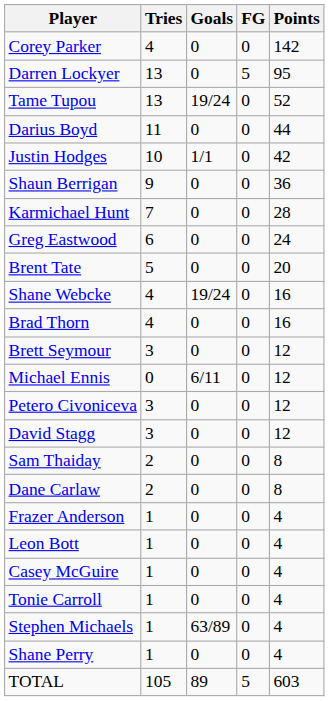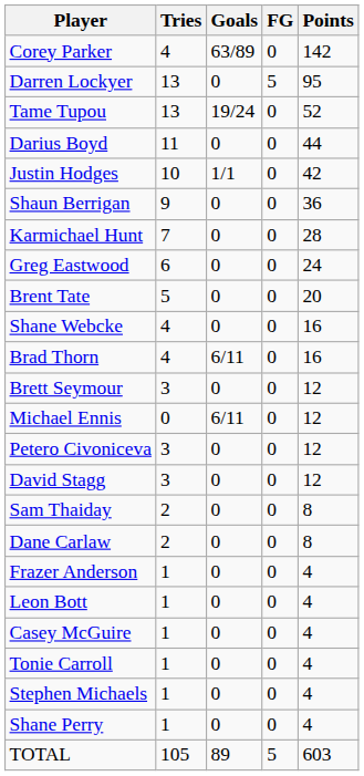Corey Parker | Goals: 0 -> 63/89
Shane Webcke | Goals: 19/24 -> 0
Brad Thorn | Goals: 0 -> 6/11
Stephen Michaels | Goals: 63/89 -> 0
